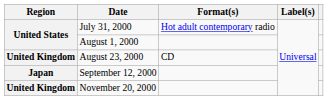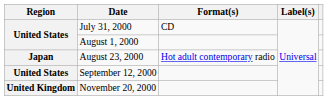July 31, 2000 | Format(s): Hot adult contemporary radio -> CD
August 23, 2000 | Region: United Kingdom -> Japan
August 23, 2000 | Format(s): CD -> Hot adult contemporary radio
September 12, 2000 | Region: Japan -> United States
